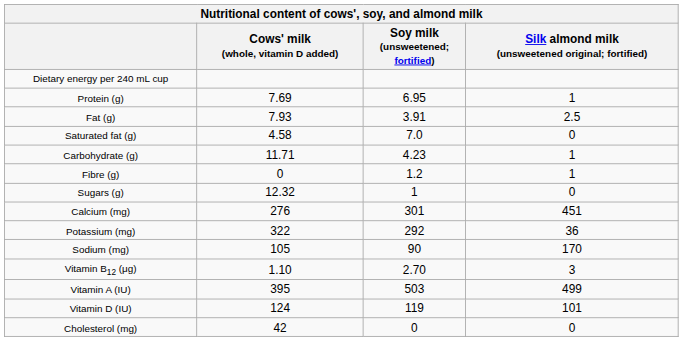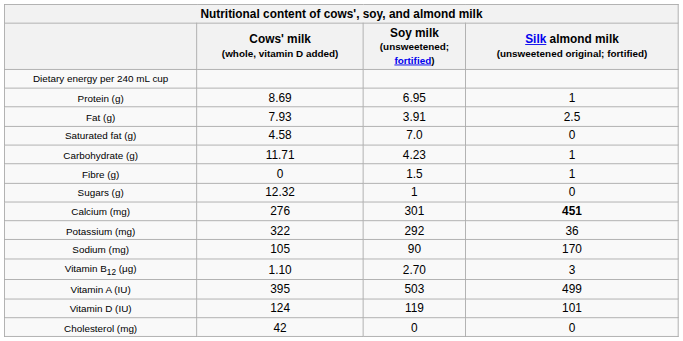Protein (g) | Cows' milk (whole, vitamin D added): 7.69 -> 8.69
Fibre (g) | Soy milk (unsweetened; fortified): 1.2 -> 1.5
Calcium (mg) | Silk almond milk (unsweetened original; fortified): normal -> bold
